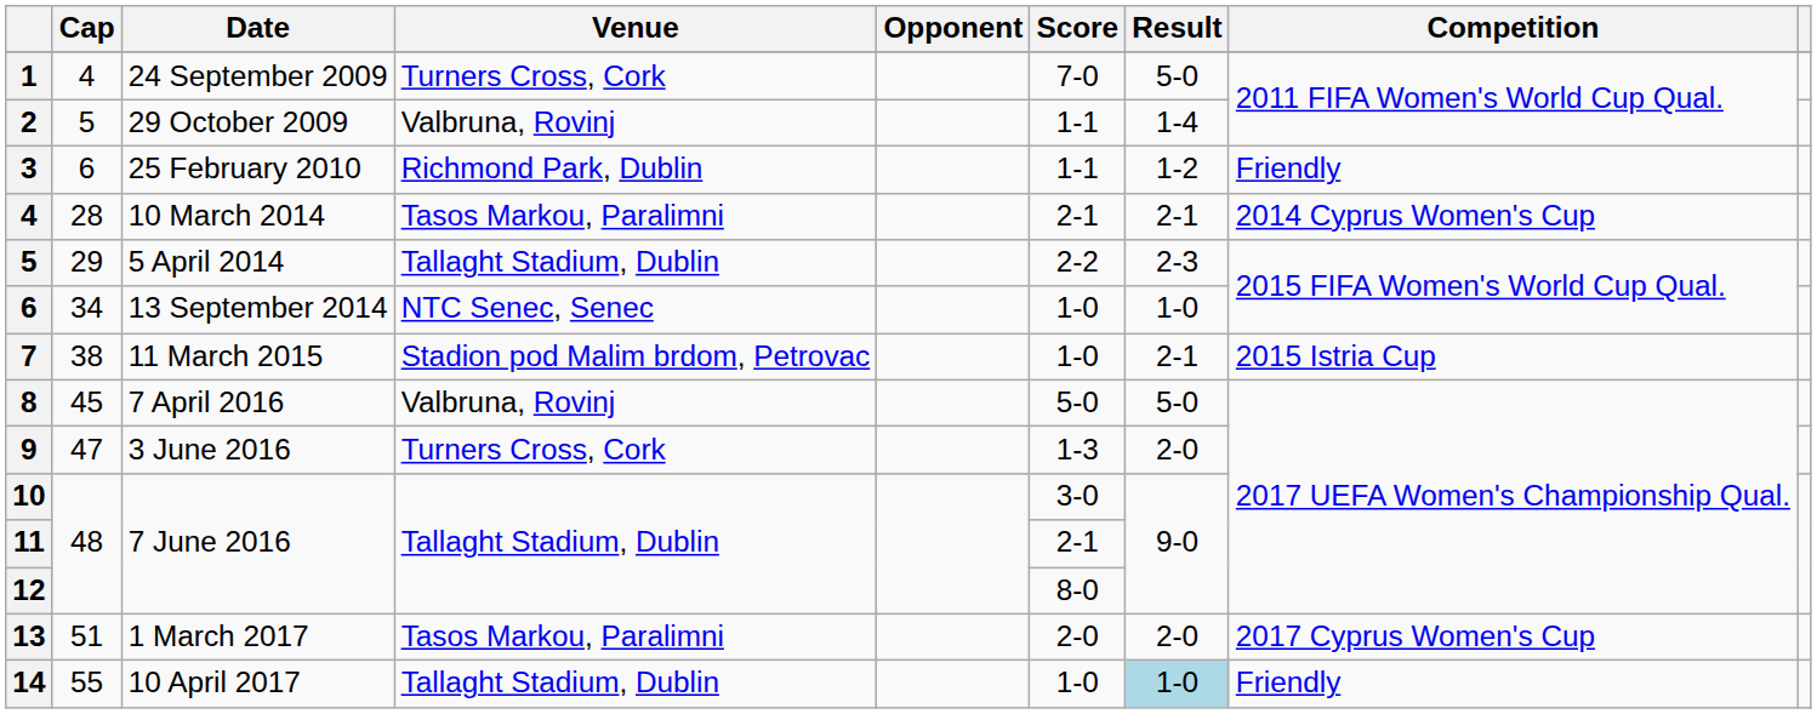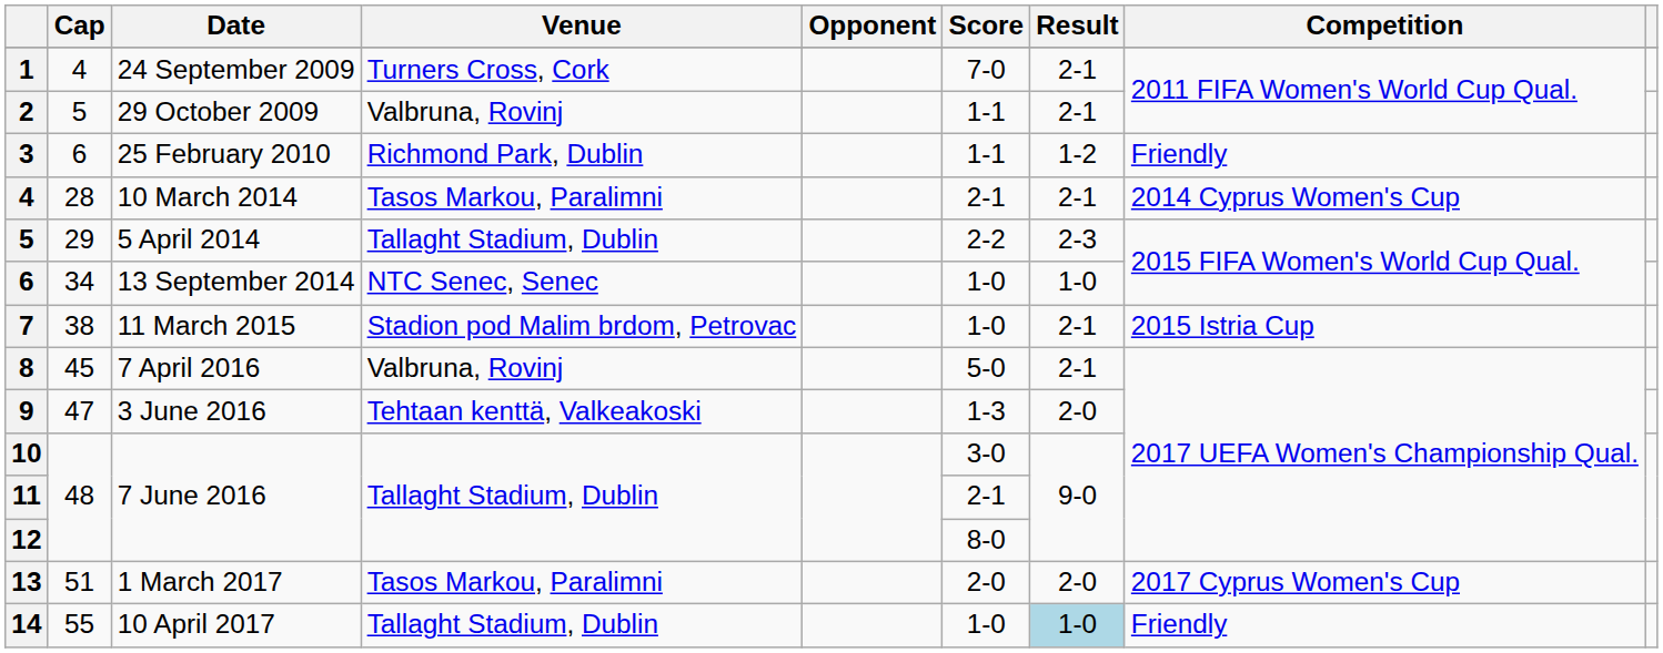1 | Result: 5-0 -> 2-1
2 | Result: 1-4 -> 2-1
8 | Result: 5-0 -> 2-1
9 | Venue: Turners Cross, Cork -> Tehtaan kenttä, Valkeakoski
